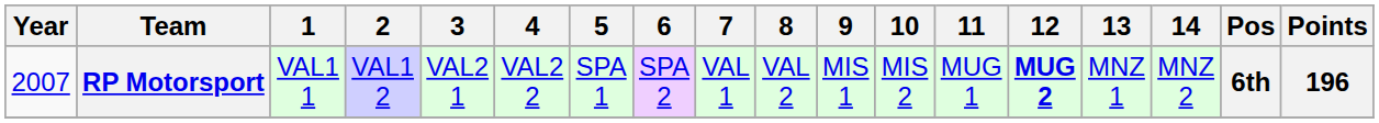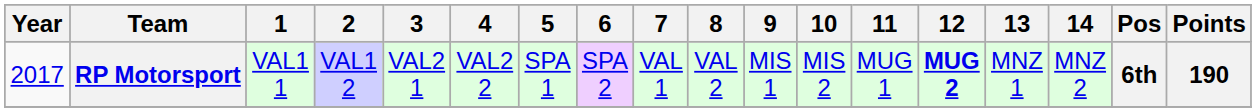RP Motorsport | Year: 2007 -> 2017
RP Motorsport | Points: 196 -> 190
